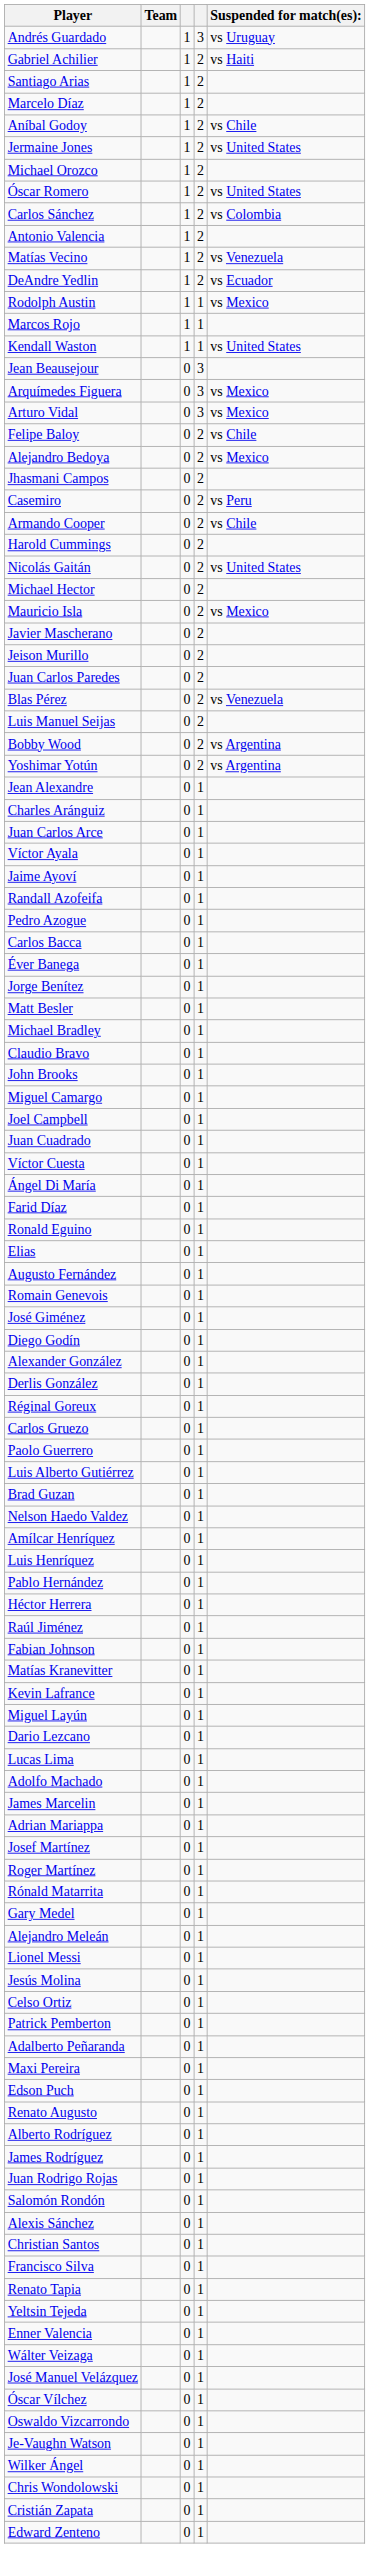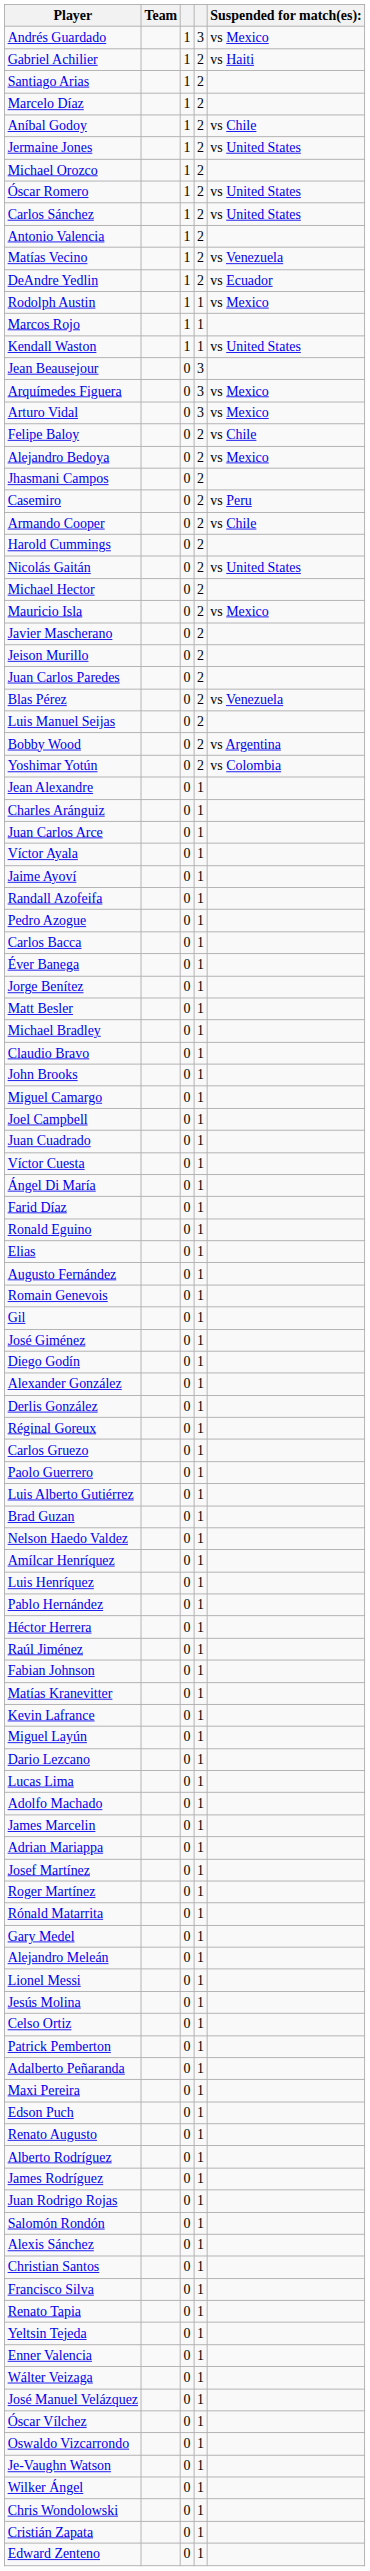Andrés Guardado | Suspended for match(es):: vs Uruguay -> vs Mexico
Carlos Sánchez | Suspended for match(es):: vs Colombia -> vs United States
Yoshimar Yotún | Suspended for match(es):: vs Argentina -> vs Colombia
+ row: Gil | 0 | 1
